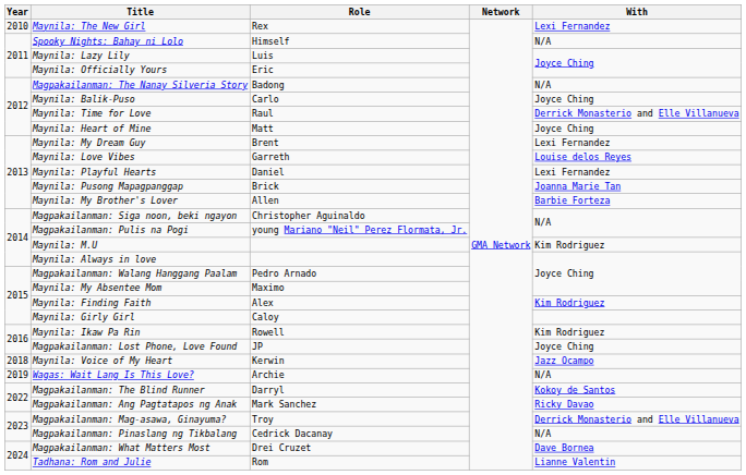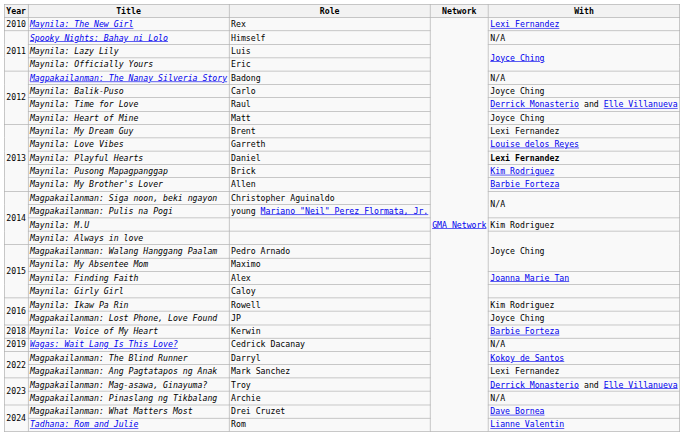Maynila: Playful Hearts | With: normal -> bold
Maynila: Pusong Mapagpanggap | With: Joanna Marie Tan -> Kim Rodriguez
Maynila: Finding Faith | With: Kim Rodriguez -> Joanna Marie Tan
Maynila: Voice of My Heart | With: Jazz Ocampo -> Barbie Forteza
Wagas: Wait Lang Is This Love? | Role: Archie -> Cedrick Dacanay
Magpakailanman: Ang Pagtatapos ng Anak | With: Ricky Davao -> Lexi Fernandez
Magpakailanman: Pinaslang ng Tikbalang | Role: Cedrick Dacanay -> Archie
